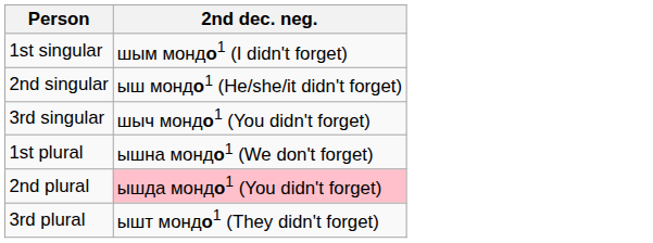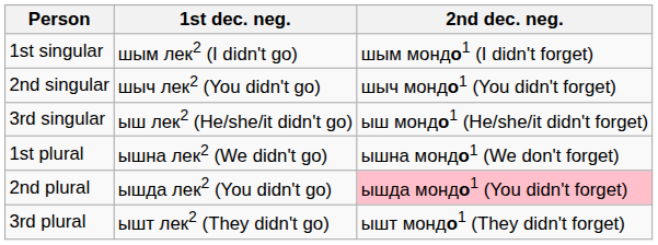+ column: 1st dec. neg. | шым лек2 (I didn't go) | шыч лек2 (You didn't go) | ыш лек2 (He/she/it didn't go) | ышна лек2 (We didn't go) | ышда лек2 (You didn't go) | ышт лек2 (They didn't go)
2nd singular | 2nd dec. neg.: ыш мондо1 (He/she/it didn't forget) -> шыч мондо1 (You didn't forget)
3rd singular | 2nd dec. neg.: шыч мондо1 (You didn't forget) -> ыш мондо1 (He/she/it didn't forget)
